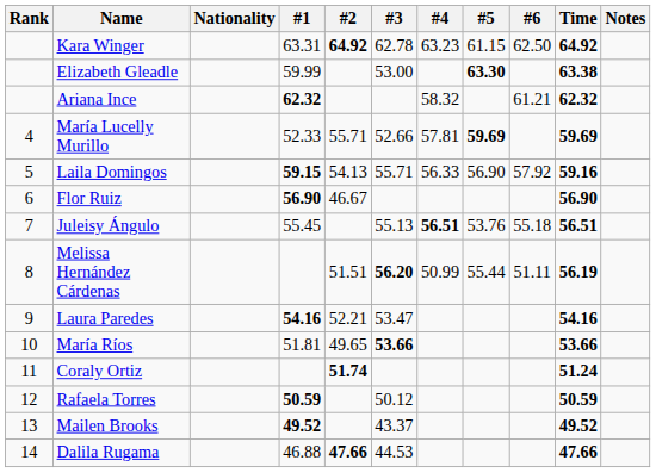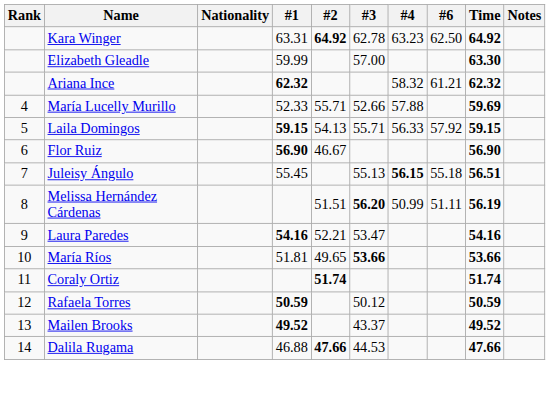- column: #5 | 61.15 | 63.30 | 59.69 | 56.90 | 53.76 | 55.44
Elizabeth Gleadle | #3: 53.00 -> 57.00
Elizabeth Gleadle | Time: 63.38 -> 63.30
María Lucelly Murillo | #4: 57.81 -> 57.88
Laila Domingos | Time: 59.16 -> 59.15
Juleisy Ángulo | #4: 56.51 -> 56.15
Coraly Ortiz | Time: 51.24 -> 51.74
